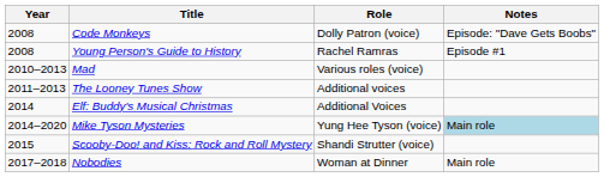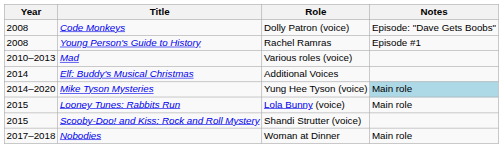- row: 2011–2013 | The Looney Tunes Show | Additional voices
+ row: 2015 | Looney Tunes: Rabbits Run | Lola Bunny (voice) | Main role
